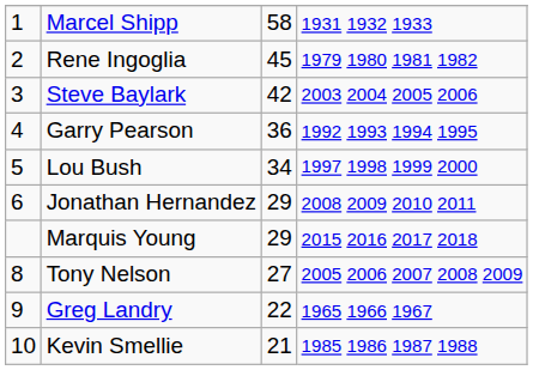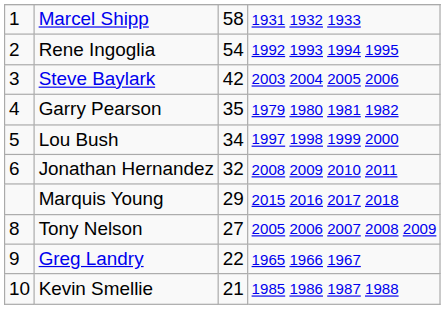Rene Ingoglia | column 3: 45 -> 54
Rene Ingoglia | column 4: 1979 1980 1981 1982 -> 1992 1993 1994 1995
Garry Pearson | column 3: 36 -> 35
Garry Pearson | column 4: 1992 1993 1994 1995 -> 1979 1980 1981 1982
Jonathan Hernandez | column 3: 29 -> 32
